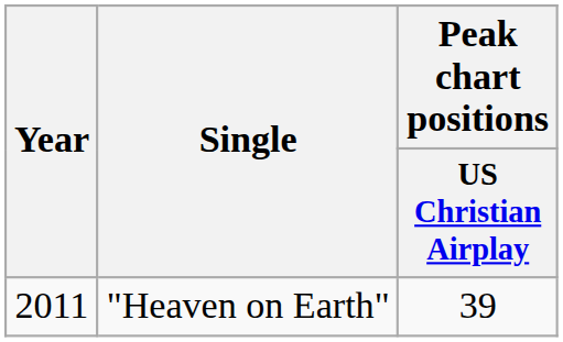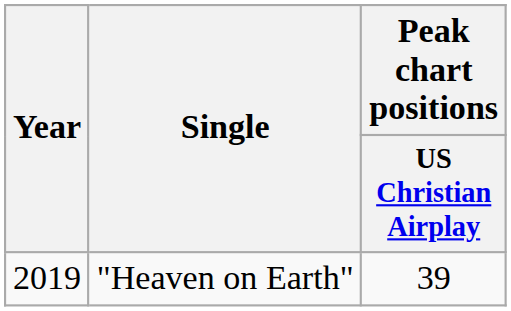"Heaven on Earth" | Year: 2011 -> 2019
